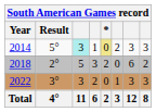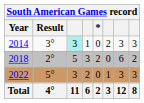2014 | Result: 5° -> 3°
2014 | *: khaki background -> no background
2022 | Result: 3° -> 5°
